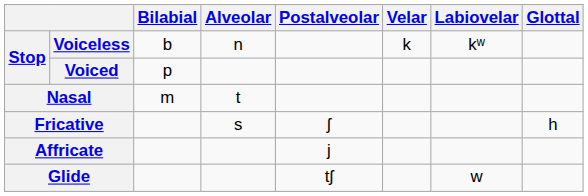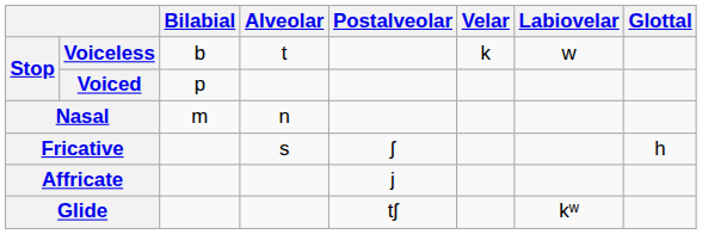Voiceless | Alveolar: n -> t
Voiceless | Labiovelar: kʷ -> w
Nasal | Alveolar: t -> n
Glide | Labiovelar: w -> kʷ
